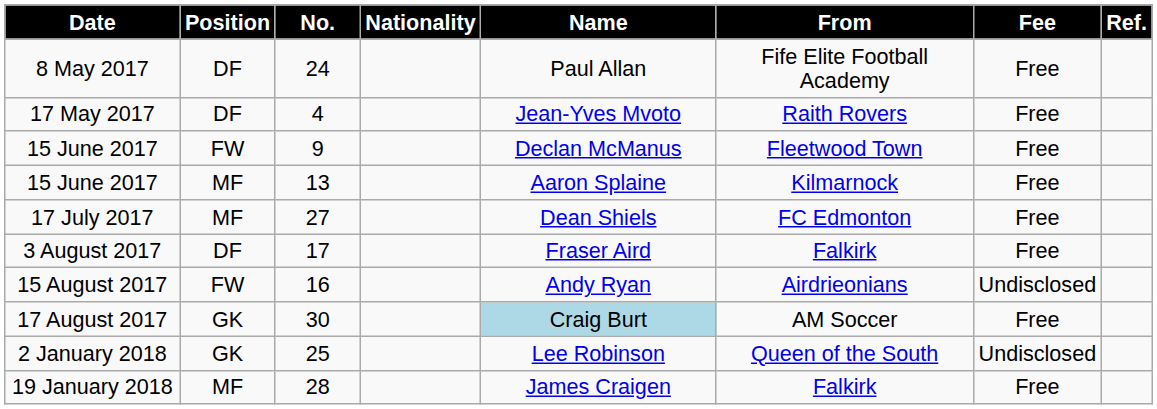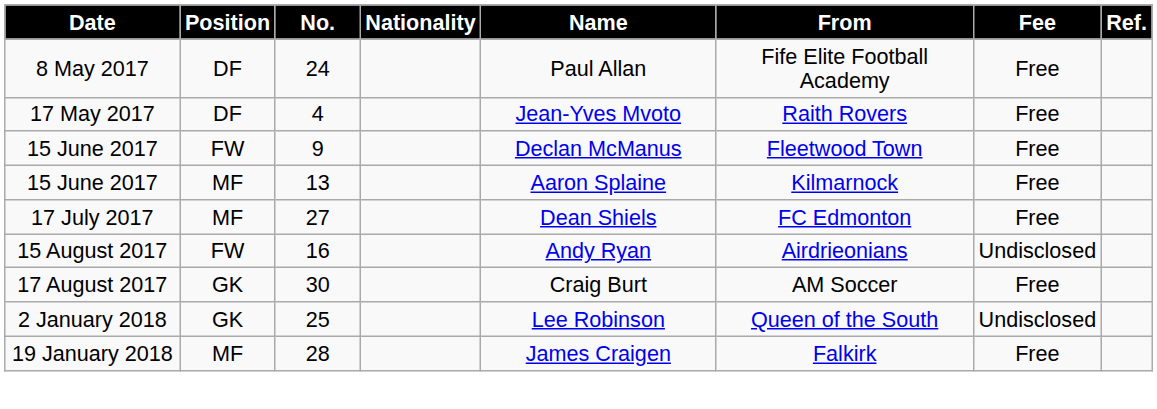- row: 3 August 2017 | DF | 17 | Fraser Aird | Falkirk | Free
17 August 2017 | Name: lightblue background -> no background
